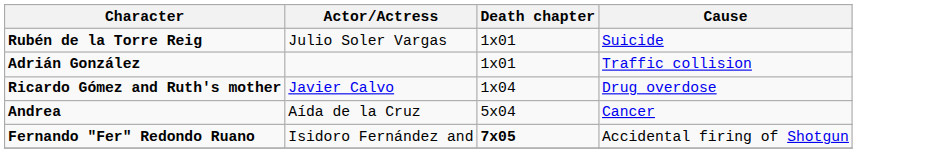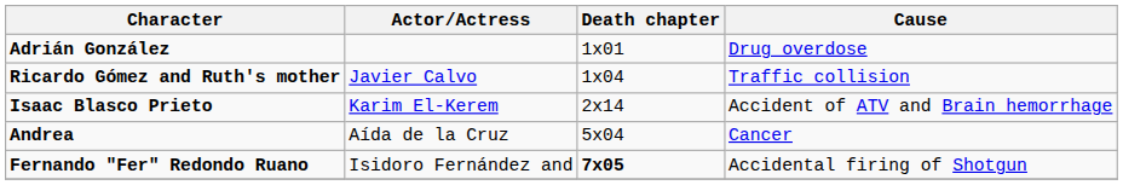- row: Rubén de la Torre Reig | Julio Soler Vargas | 1x01 | Suicide
Adrián González | Cause: Traffic collision -> Drug overdose
Ricardo Gómez and Ruth's mother | Cause: Drug overdose -> Traffic collision
+ row: Isaac Blasco Prieto | Karim El-Kerem | 2x14 | Accident of ATV and Brain hemorrhage
